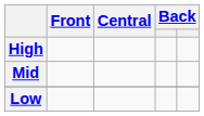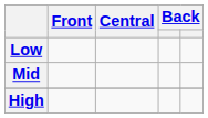rows swapped: High <-> Low
